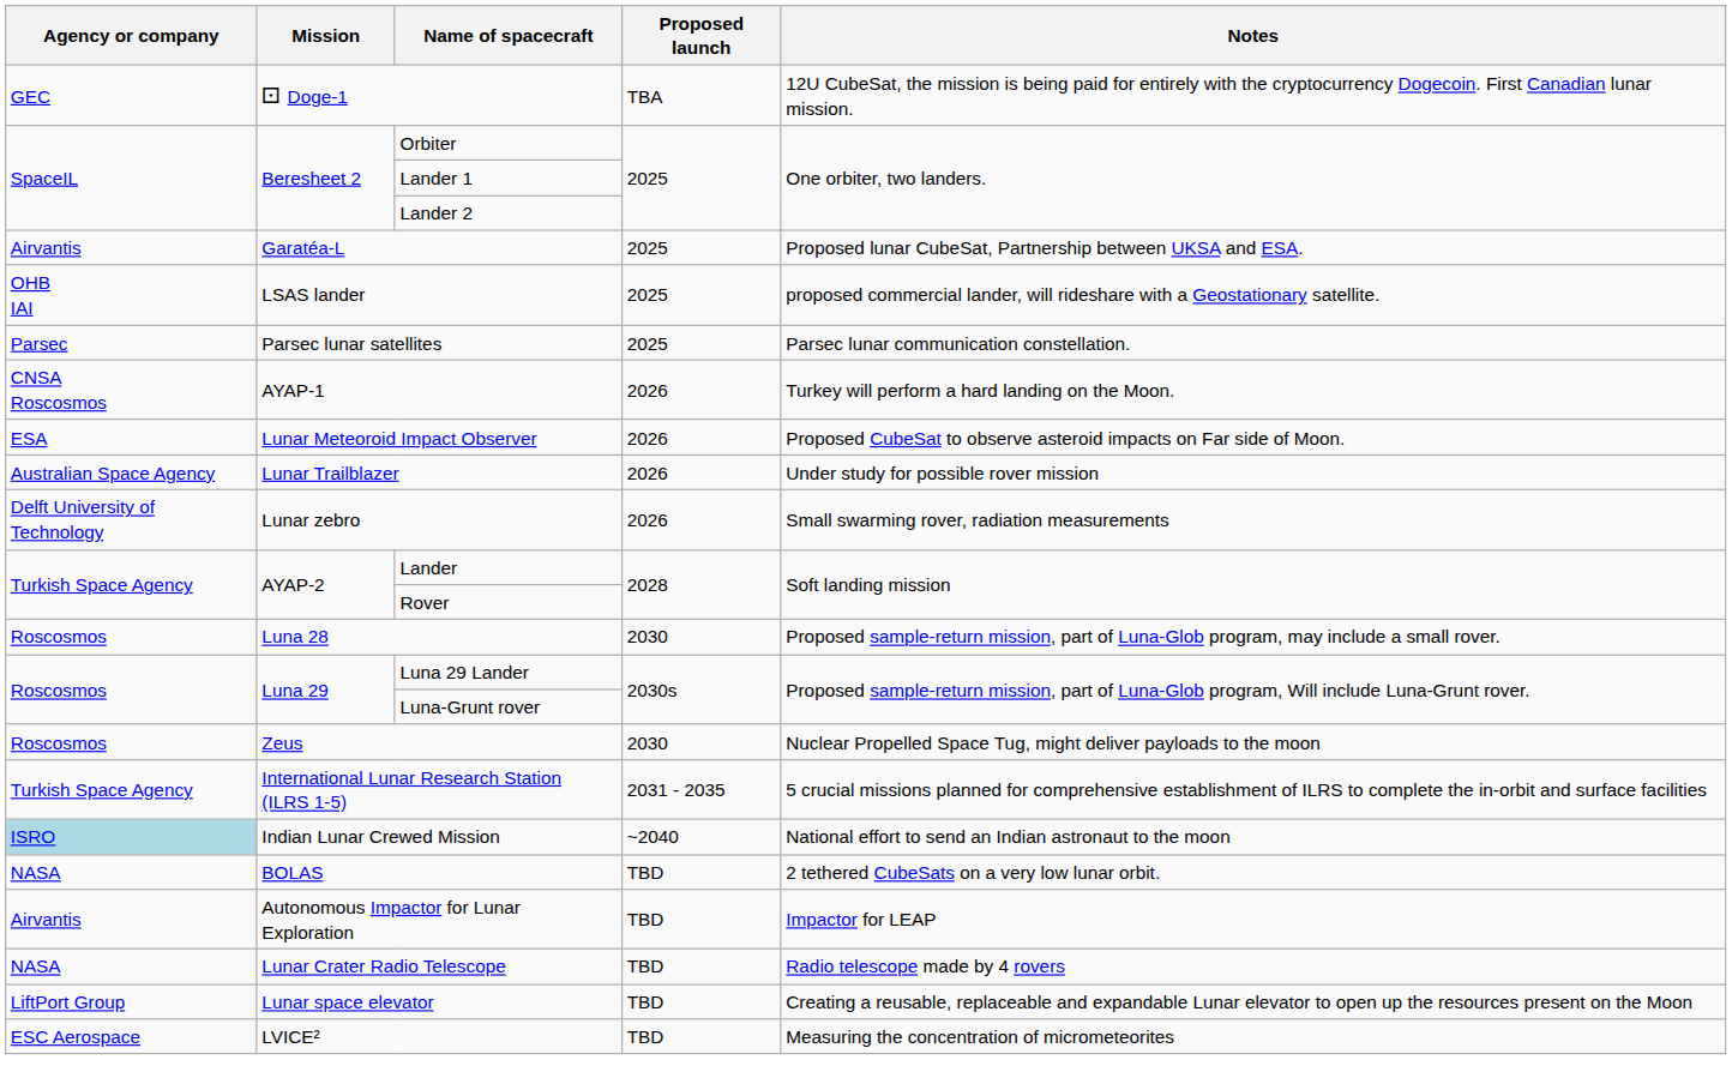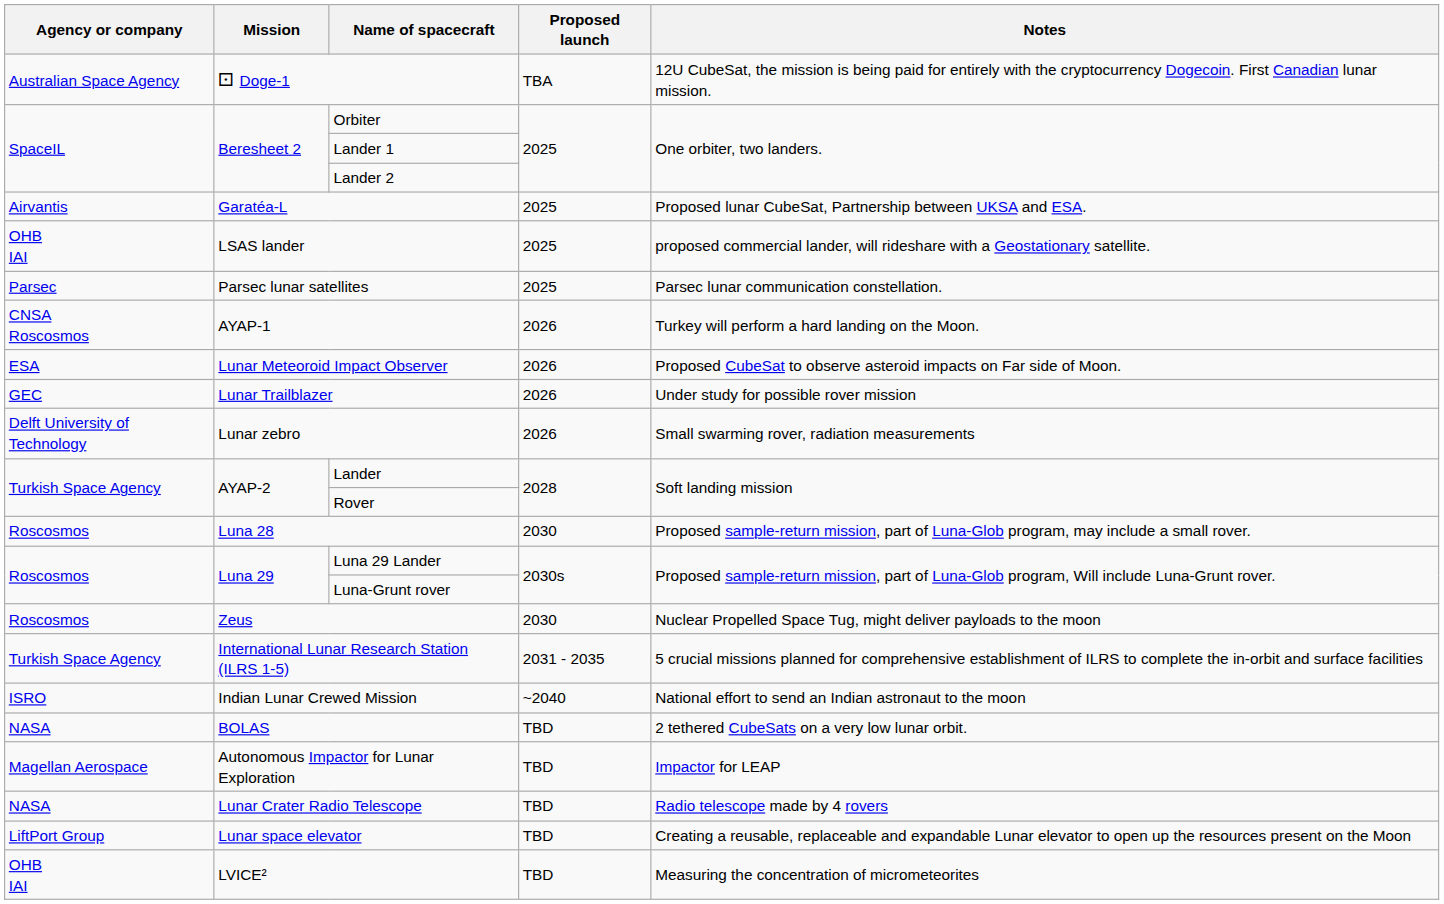⚀ Doge-1 | Agency or company: GEC -> Australian Space Agency
Lunar Trailblazer | Agency or company: Australian Space Agency -> GEC
Indian Lunar Crewed Mission | Agency or company: lightblue background -> no background
Autonomous Impactor for Lunar Exploration | Agency or company: Airvantis -> Magellan Aerospace
LVICE² | Agency or company: ESC Aerospace -> OHB IAI
